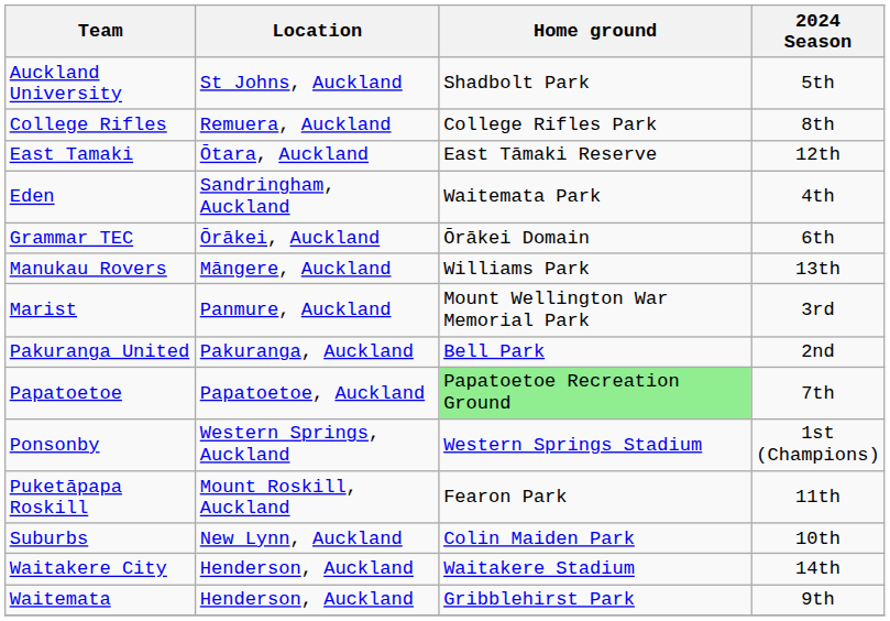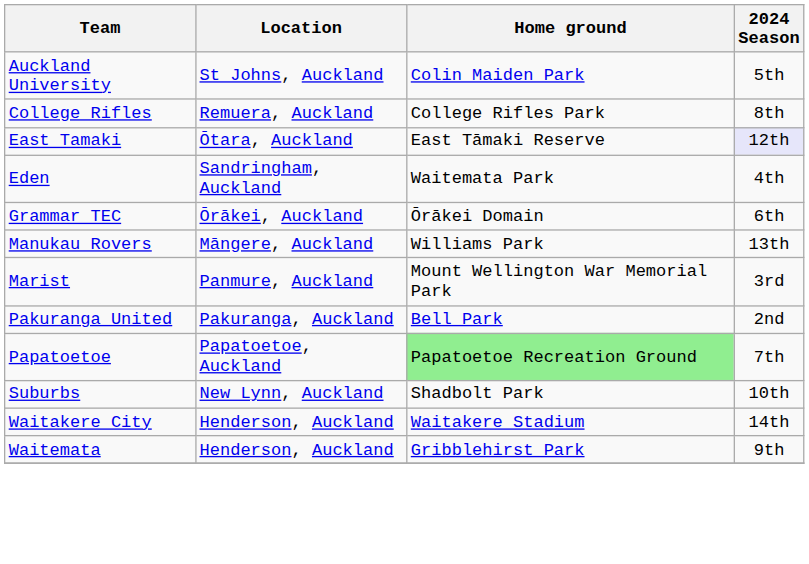Auckland University | Home ground: Shadbolt Park -> Colin Maiden Park
East Tamaki | 2024 Season: no background -> lavender background
- row: Ponsonby | Western Springs, Auckland | Western Springs Stadium | 1st (Champions)
- row: Puketāpapa Roskill | Mount Roskill, Auckland | Fearon Park | 11th
Suburbs | Home ground: Colin Maiden Park -> Shadbolt Park
